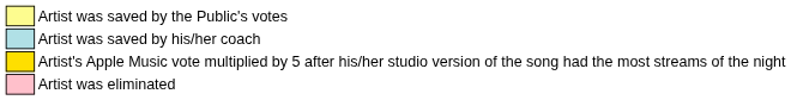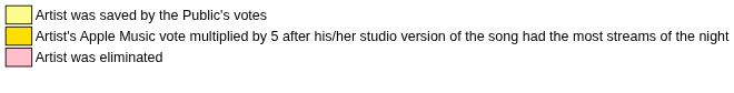- row: Artist was saved by his/her coach
